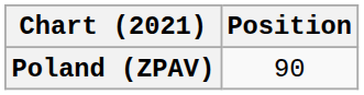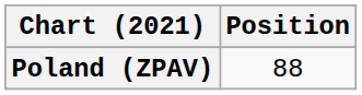Poland (ZPAV) | Position: 90 -> 88
